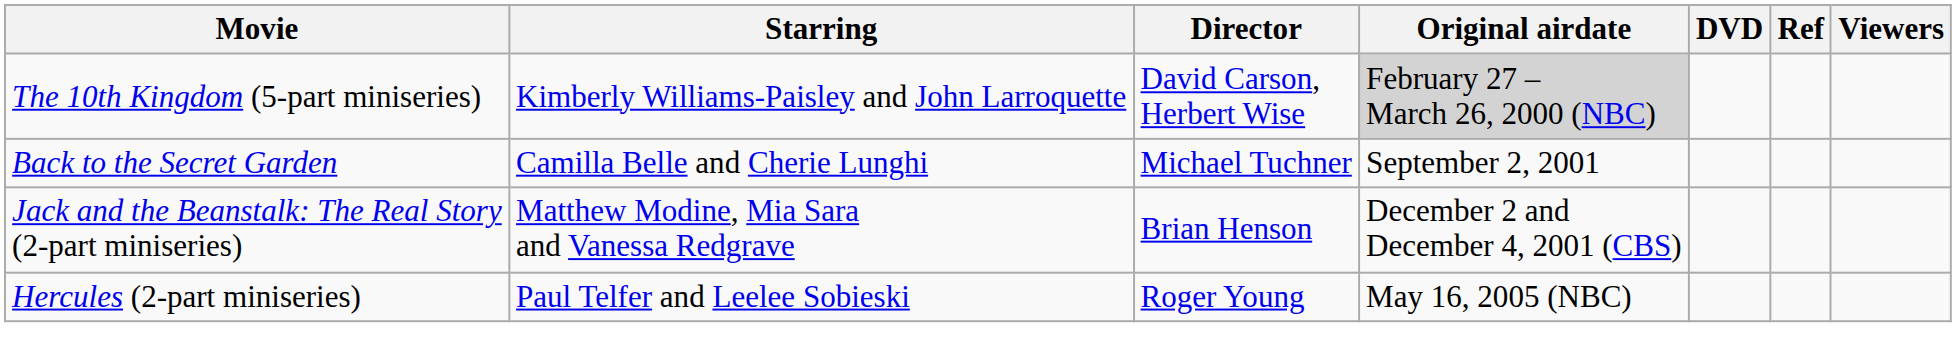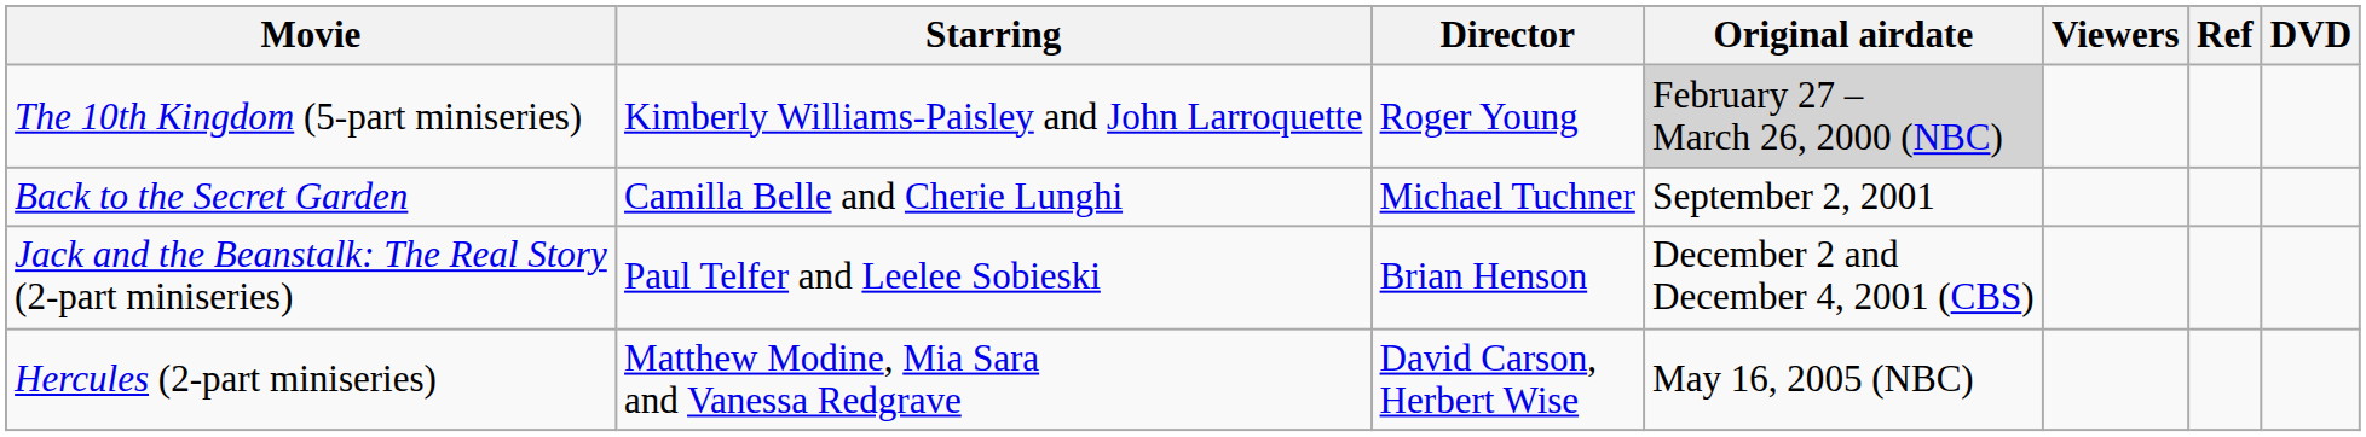columns swapped: Viewers <-> DVD
The 10th Kingdom (5-part miniseries) | Director: David Carson, Herbert Wise -> Roger Young
Jack and the Beanstalk: The Real Story (2-part miniseries) | Starring: Matthew Modine, Mia Sara and Vanessa Redgrave -> Paul Telfer and Leelee Sobieski
Hercules (2-part miniseries) | Starring: Paul Telfer and Leelee Sobieski -> Matthew Modine, Mia Sara and Vanessa Redgrave
Hercules (2-part miniseries) | Director: Roger Young -> David Carson, Herbert Wise
